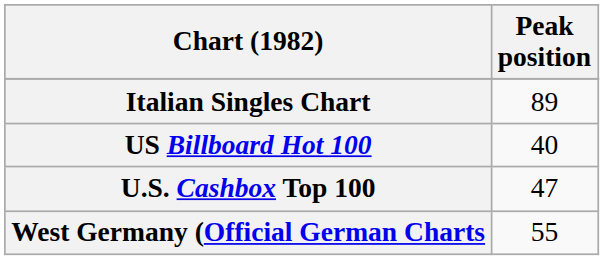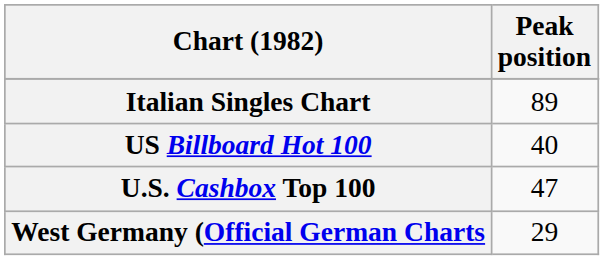West Germany (Official German Charts | Peak position: 55 -> 29
